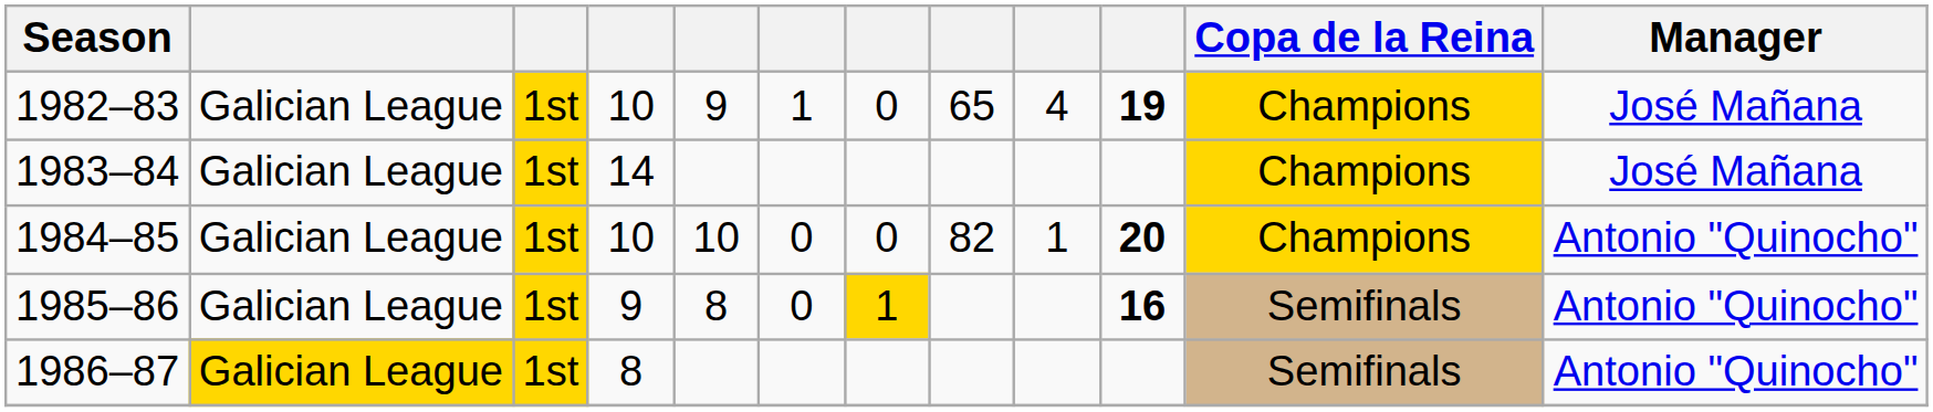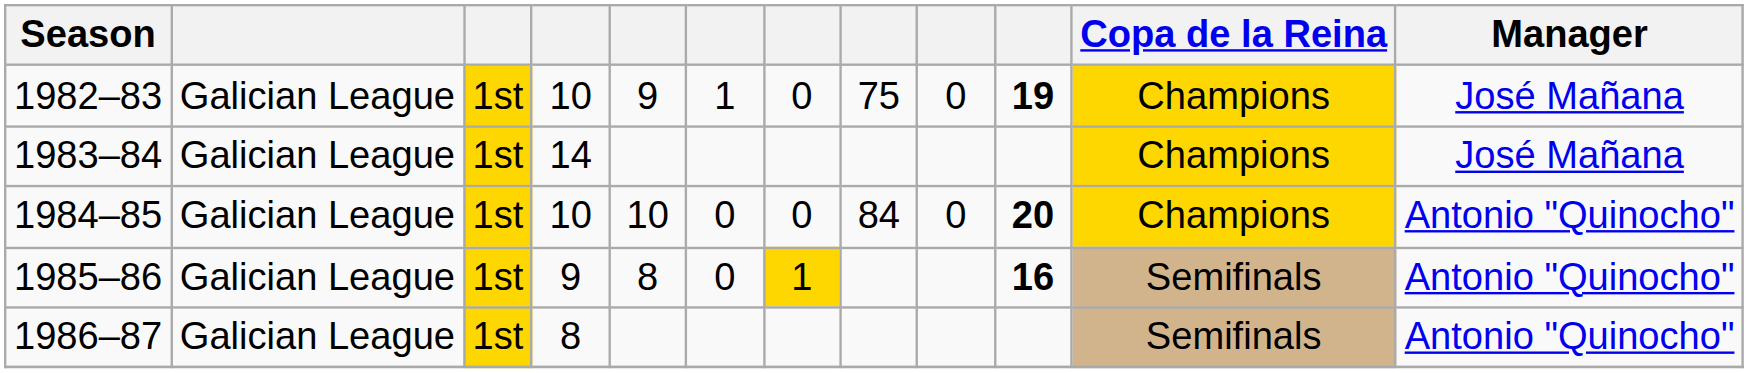1982–83 | column 8: 65 -> 75
1982–83 | column 9: 4 -> 0
1984–85 | column 8: 82 -> 84
1984–85 | column 9: 1 -> 0
1986–87 | column 2: gold background -> no background
